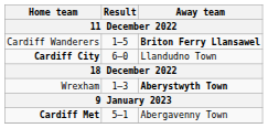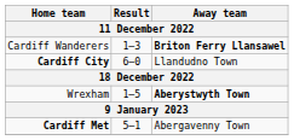Cardiff Wanderers | Result: 1–5 -> 1–3
Wrexham | Result: 1–3 -> 1–5
